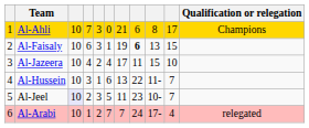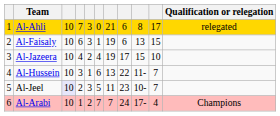Al-Ahli | Qualification or relegation: Champions -> relegated
Al-Faisaly | column 8: bold -> normal
Al-Jazeera | column 7: 17 -> 19
Al-Jazeera | column 8: 11 -> 17
Al-Arabi | Qualification or relegation: relegated -> Champions
